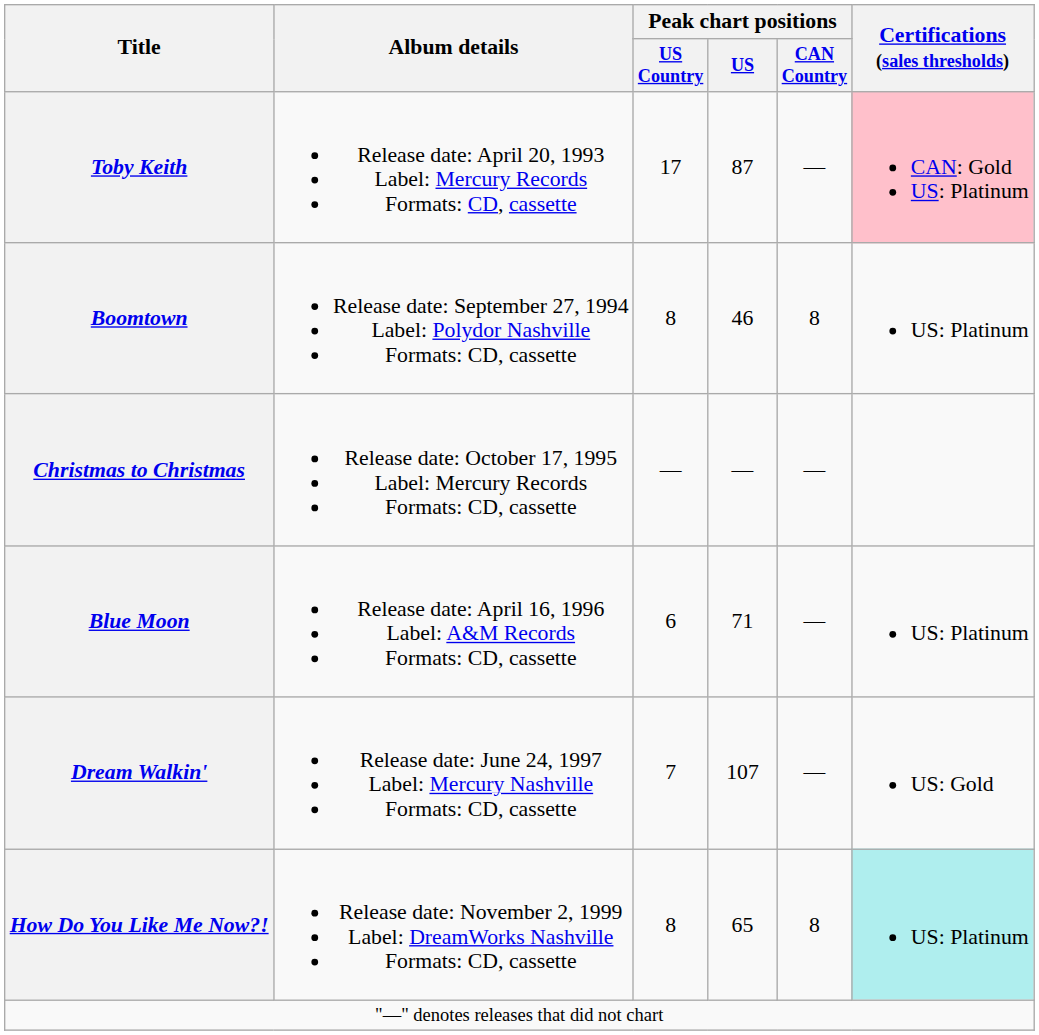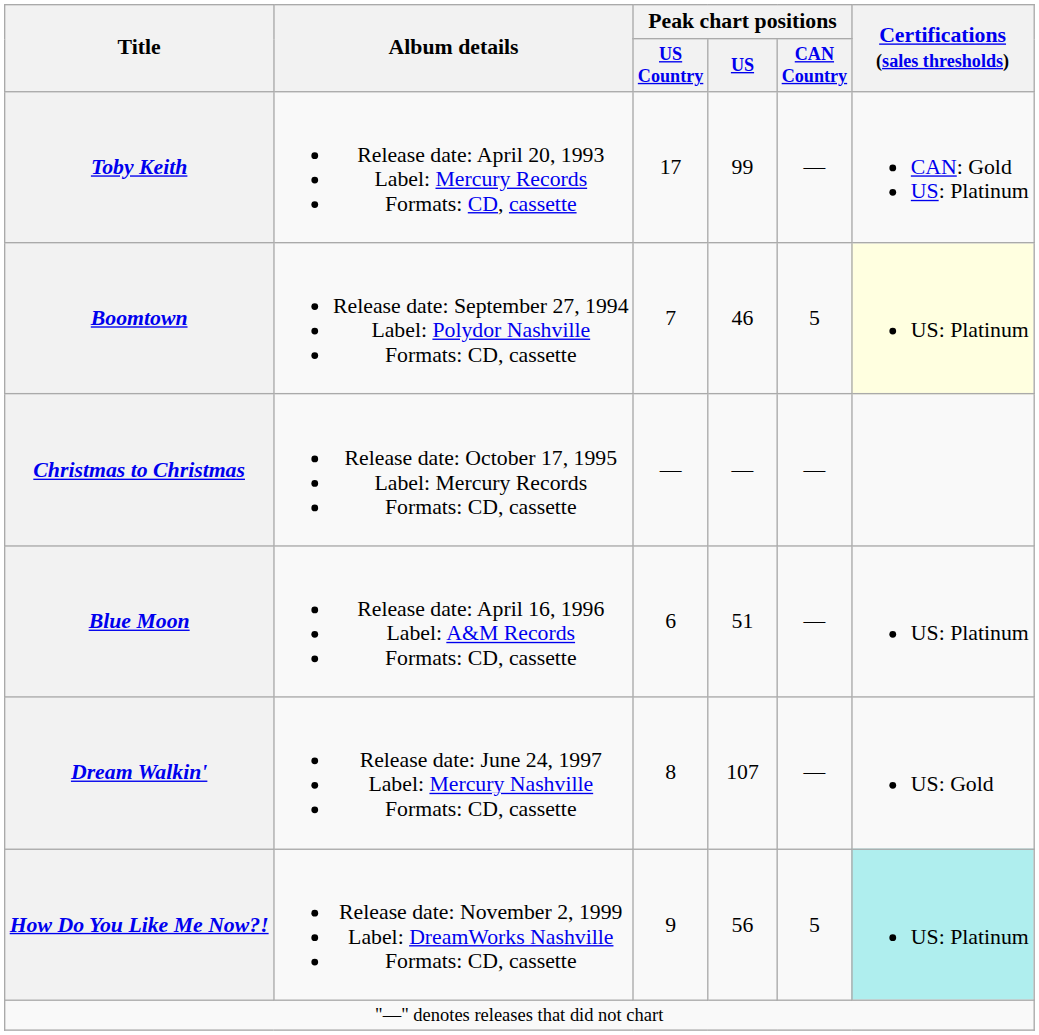Toby Keith | Peak chart positions / US: 87 -> 99
Toby Keith | Certifications (sales thresholds): pink background -> no background
Boomtown | Peak chart positions / US Country: 8 -> 7
Boomtown | Peak chart positions / CAN Country: 8 -> 5
Boomtown | Certifications (sales thresholds): no background -> lightyellow background
Blue Moon | Peak chart positions / US: 71 -> 51
Dream Walkin' | Peak chart positions / US Country: 7 -> 8
How Do You Like Me Now?! | Peak chart positions / US Country: 8 -> 9
How Do You Like Me Now?! | Peak chart positions / US: 65 -> 56
How Do You Like Me Now?! | Peak chart positions / CAN Country: 8 -> 5
